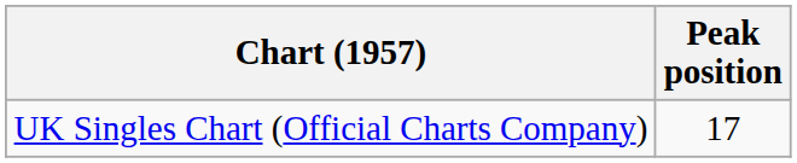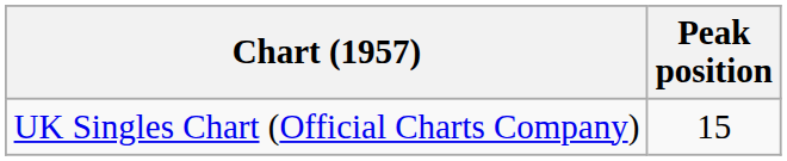UK Singles Chart (Official Charts Company) | Peak position: 17 -> 15
